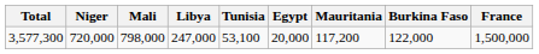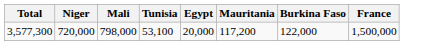- column: Libya | 247,000
